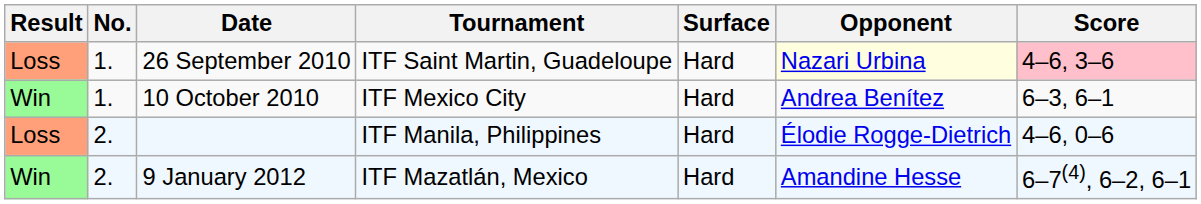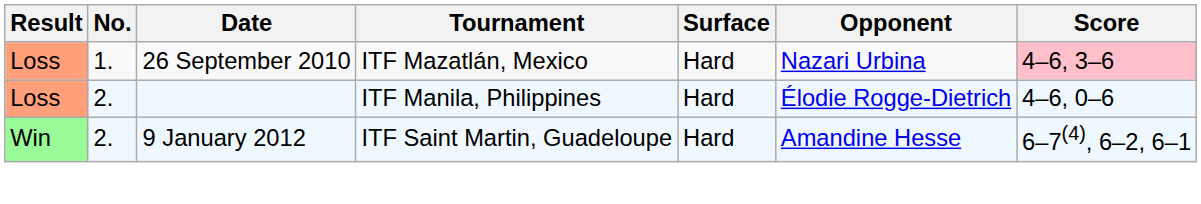26 September 2010 | Tournament: ITF Saint Martin, Guadeloupe -> ITF Mazatlán, Mexico
26 September 2010 | Opponent: lightyellow background -> no background
- row: Win | 1. | 10 October 2010 | ITF Mexico City | Hard | Andrea Benítez | 6–3, 6–1
9 January 2012 | Tournament: ITF Mazatlán, Mexico -> ITF Saint Martin, Guadeloupe
